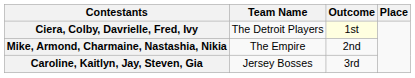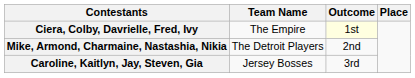Ciera, Colby, Davrielle, Fred, Ivy | Team Name: The Detroit Players -> The Empire
Mike, Armond, Charmaine, Nastashia, Nikia | Team Name: The Empire -> The Detroit Players
